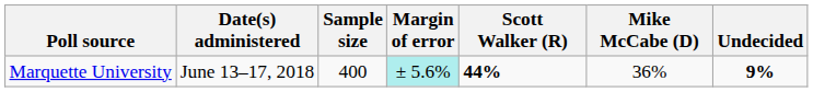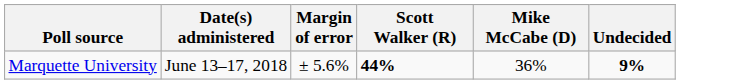- column: Sample size | 400
Marquette University | Margin of error: paleturquoise background -> no background
